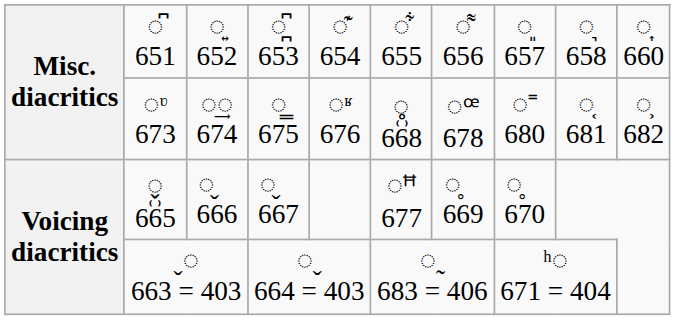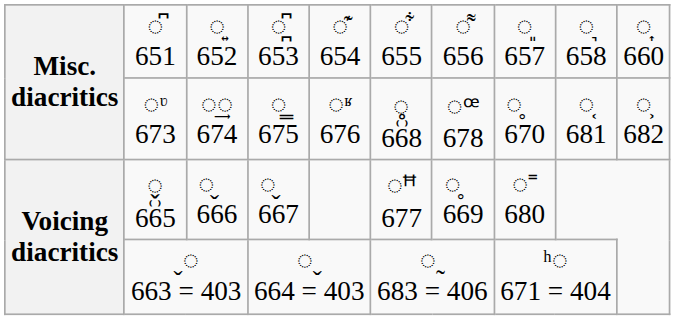◌ᶹ 673 | column 8: ◌˭ 680 -> ◌̥᫄ 670
◌̬᪽ 665 | column 8: ◌̥᫄ 670 -> ◌˭ 680
